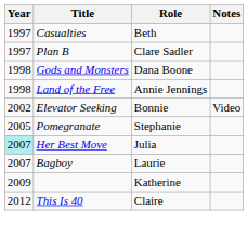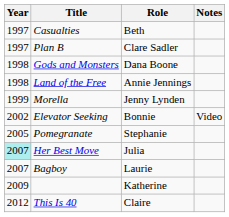+ row: 1999 | Morella | Jenny Lynden
